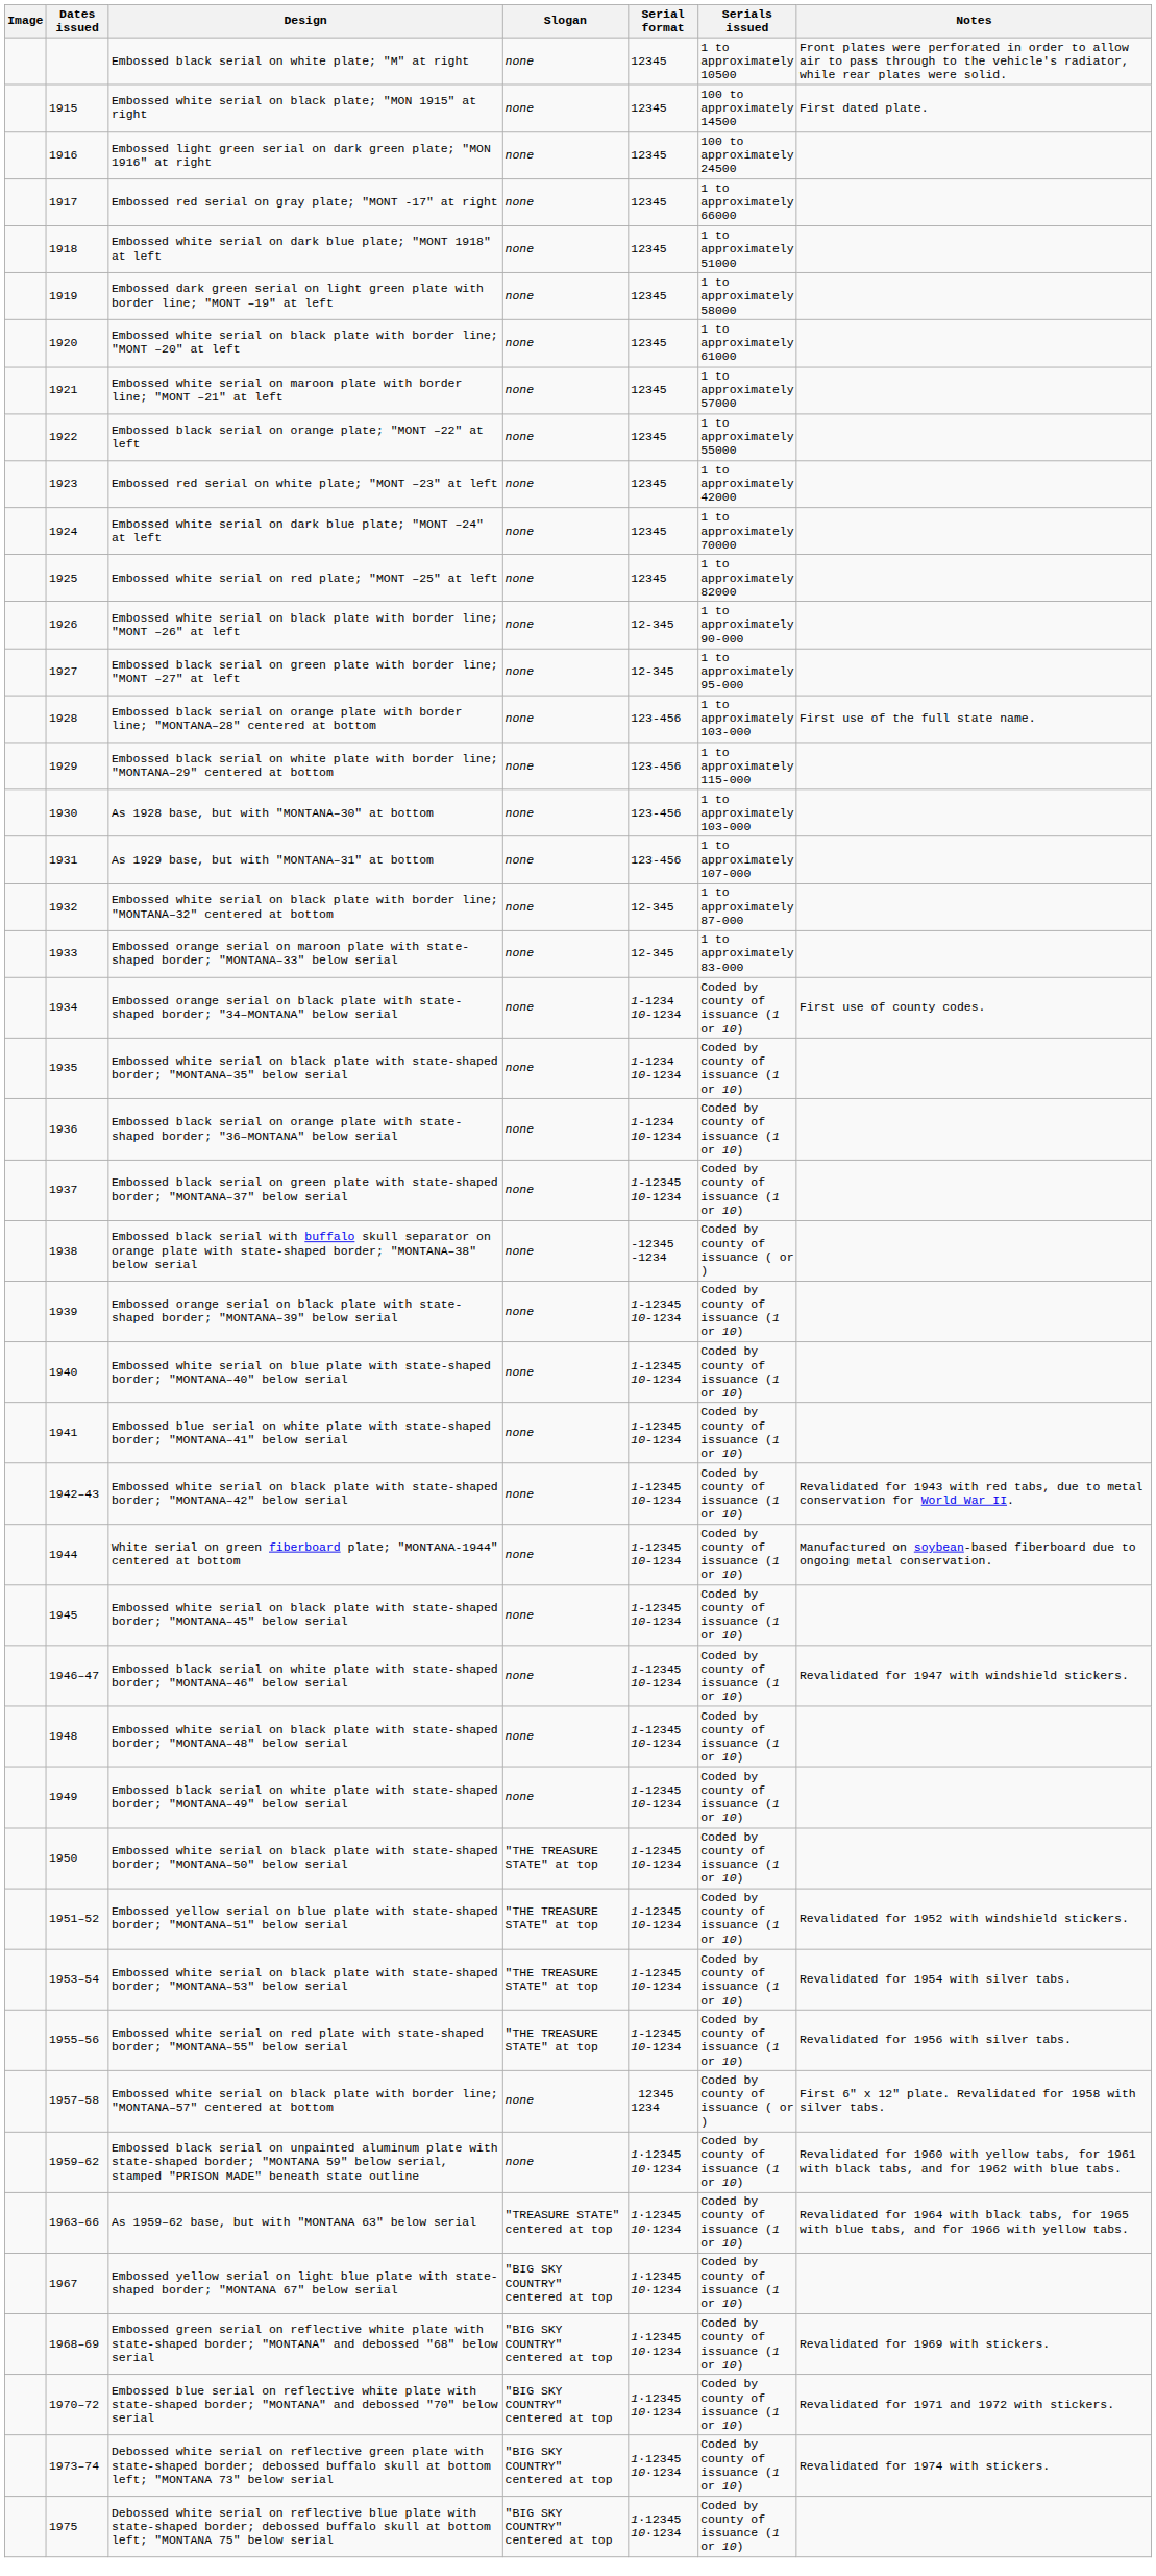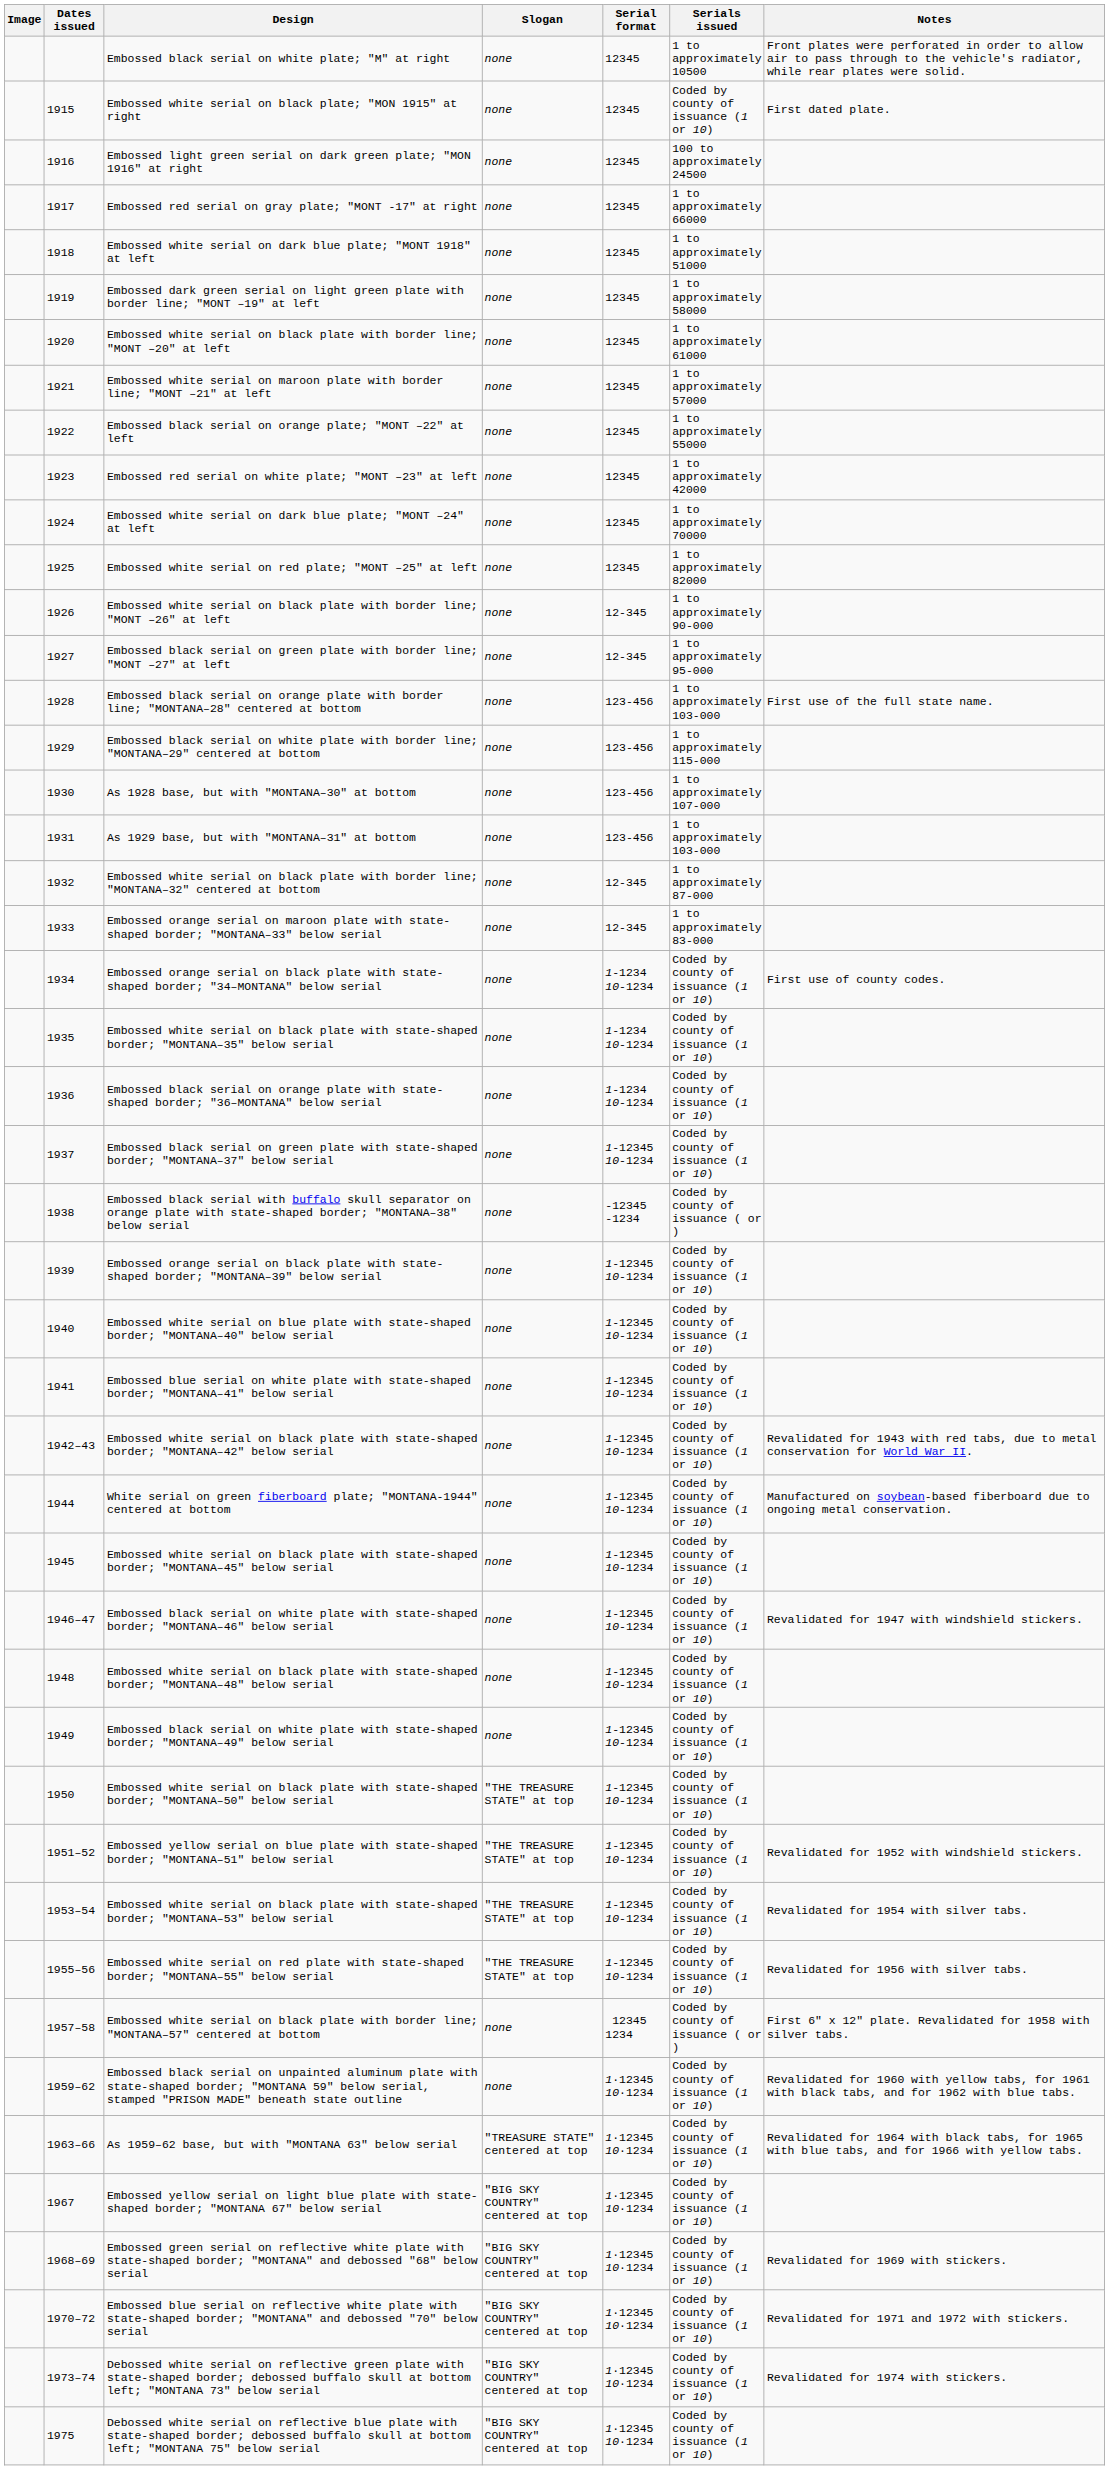Embossed white serial on black plate; "MON 1915" at right | Serials issued: 100 to approximately 14500 -> Coded by county of issuance (1 or 10)
As 1928 base, but with "MONTANA–30" at bottom | Serials issued: 1 to approximately 103-000 -> 1 to approximately 107-000
As 1929 base, but with "MONTANA–31" at bottom | Serials issued: 1 to approximately 107-000 -> 1 to approximately 103-000
